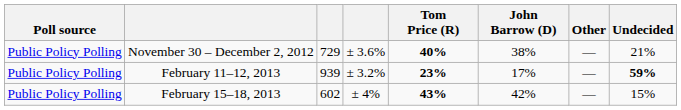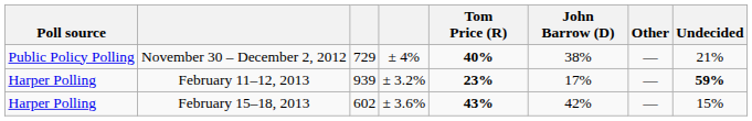November 30 – December 2, 2012 | column 4: ± 3.6% -> ± 4%
February 11–12, 2013 | Poll source: Public Policy Polling -> Harper Polling
February 15–18, 2013 | Poll source: Public Policy Polling -> Harper Polling
February 15–18, 2013 | column 4: ± 4% -> ± 3.6%
